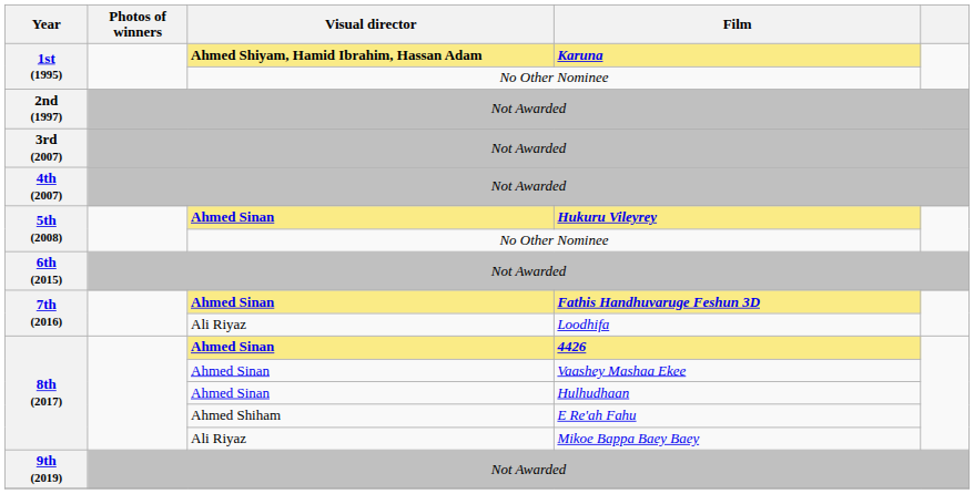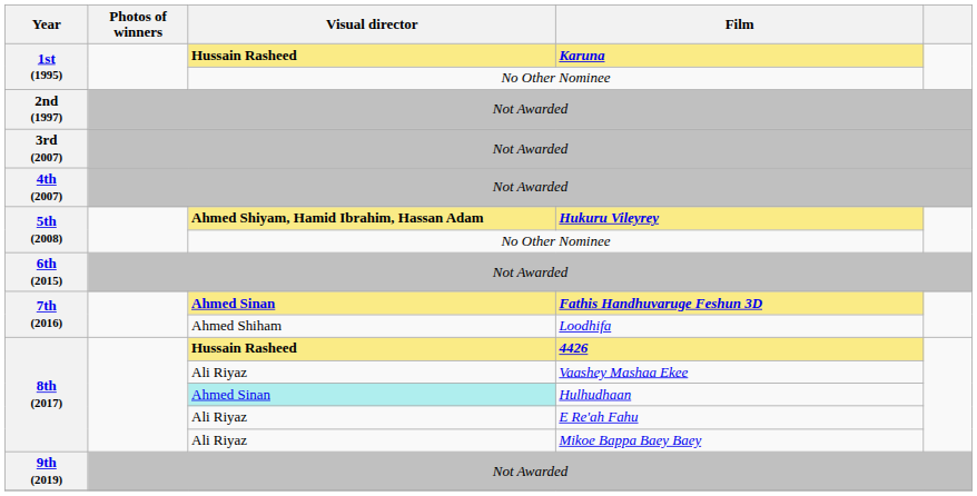Karuna | Visual director: Ahmed Shiyam, Hamid Ibrahim, Hassan Adam -> Hussain Rasheed
Hukuru Vileyrey | Visual director: Ahmed Sinan -> Ahmed Shiyam, Hamid Ibrahim, Hassan Adam
Loodhifa | Visual director: Ali Riyaz -> Ahmed Shiham
4426 | Visual director: Ahmed Sinan -> Hussain Rasheed
Vaashey Mashaa Ekee | Visual director: Ahmed Sinan -> Ali Riyaz
Hulhudhaan | Visual director: no background -> paleturquoise background
E Re'ah Fahu | Visual director: Ahmed Shiham -> Ali Riyaz
